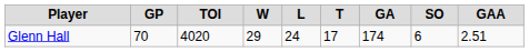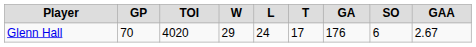Glenn Hall | GA: 174 -> 176
Glenn Hall | GAA: 2.51 -> 2.67
